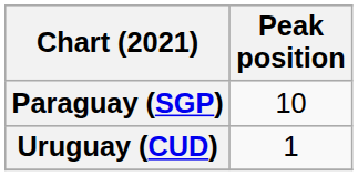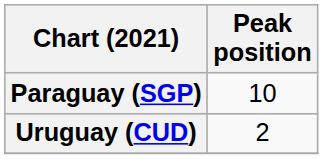Uruguay (CUD) | Peak position: 1 -> 2
